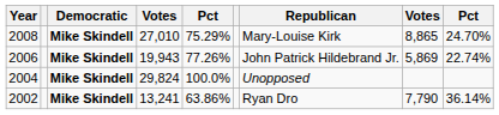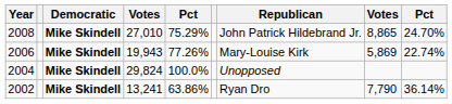2008 | Republican: Mary-Louise Kirk -> John Patrick Hildebrand Jr.
2006 | Republican: John Patrick Hildebrand Jr. -> Mary-Louise Kirk
